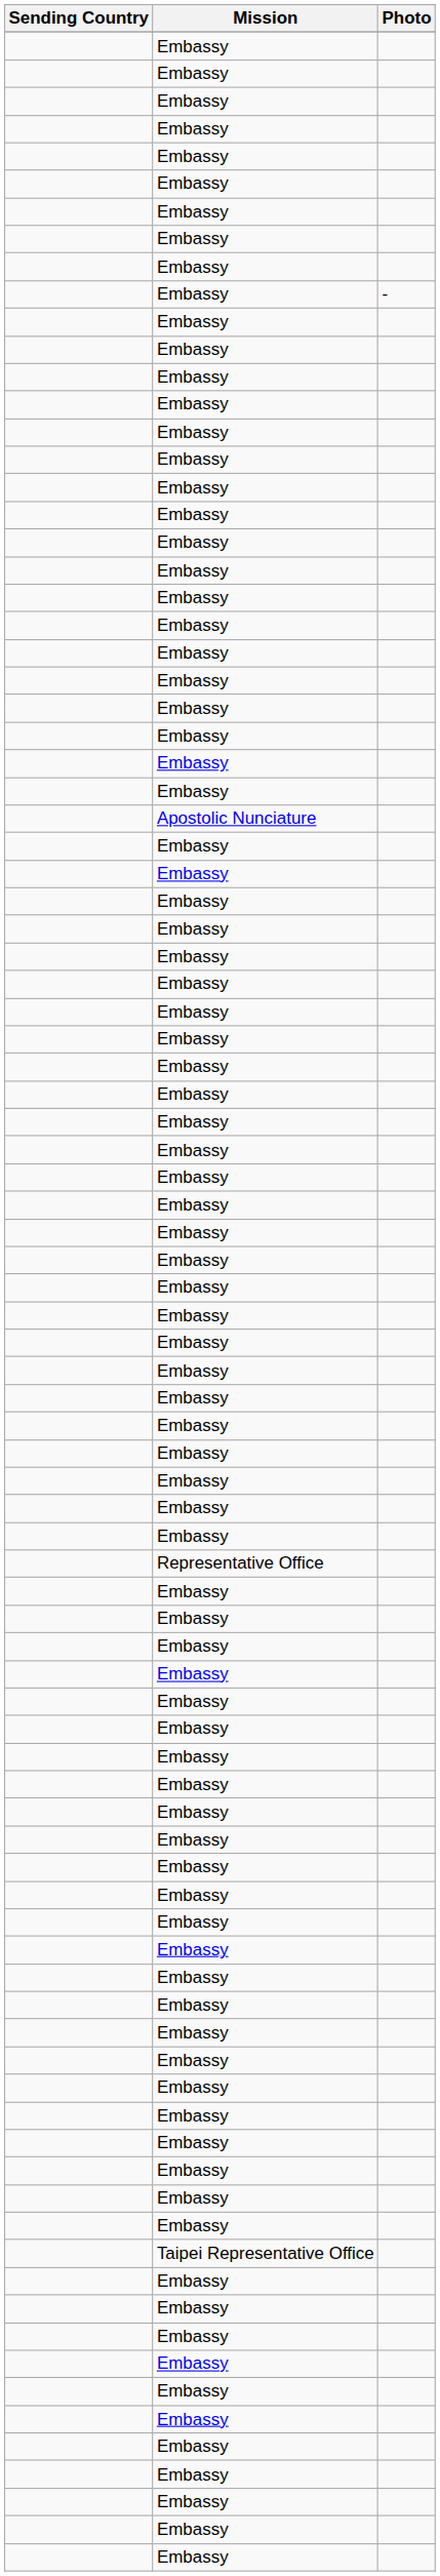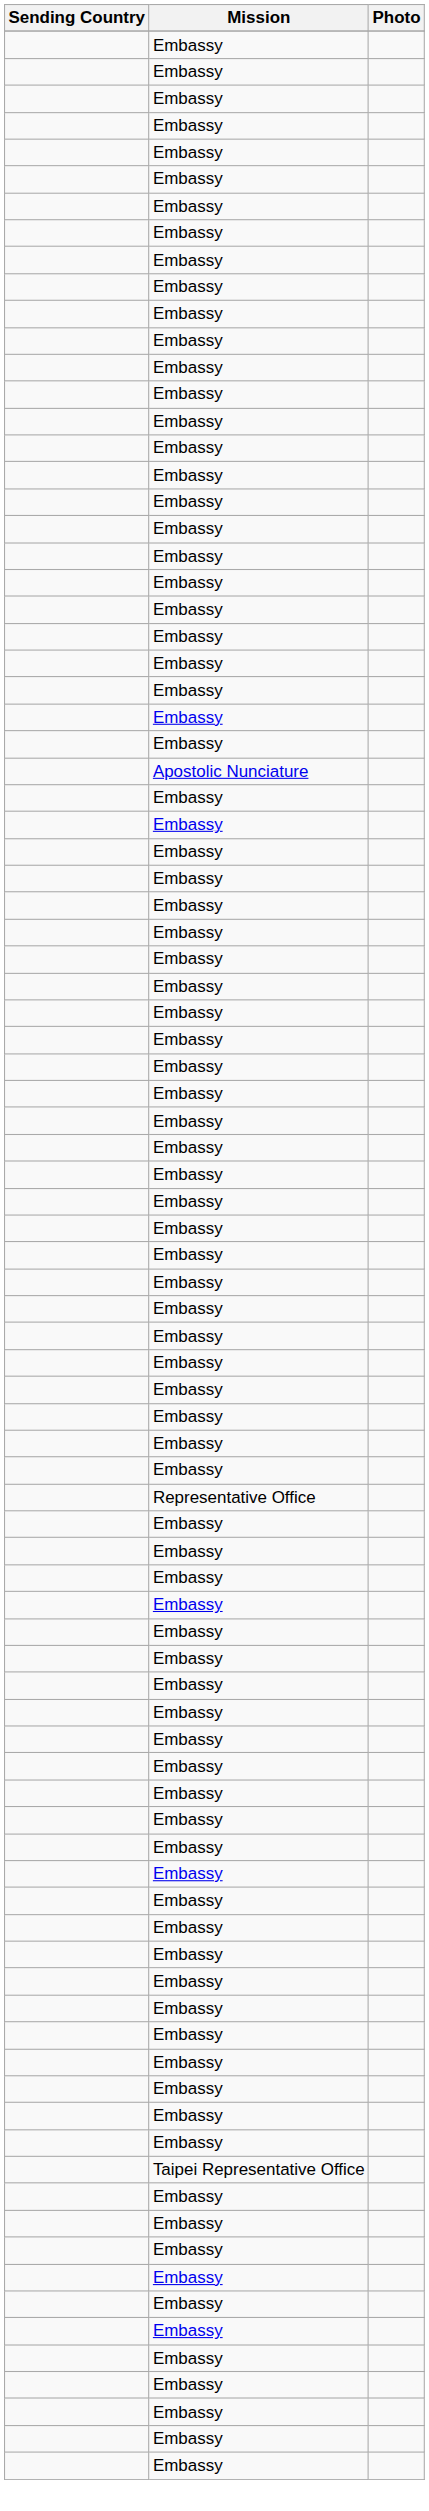- row: Embassy | -
